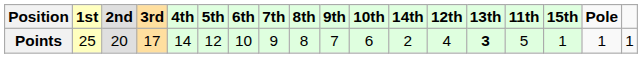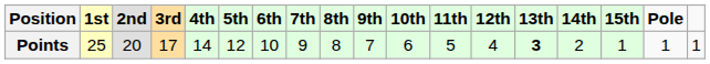columns swapped: 11th <-> 14th
